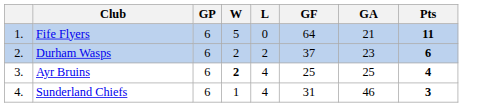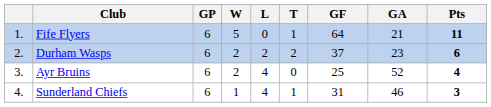+ column: T | 1 | 2 | 0 | 1
Ayr Bruins | W: bold -> normal
Ayr Bruins | GA: 25 -> 52
